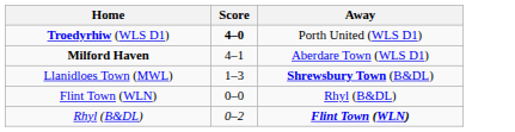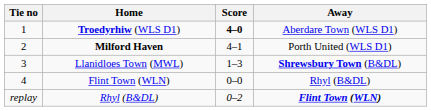+ column: Tie no | 1 | 2 | 3 | 4 | replay
Troedyrhiw (WLS D1) | Away: Porth United (WLS D1) -> Aberdare Town (WLS D1)
Milford Haven | Away: Aberdare Town (WLS D1) -> Porth United (WLS D1)
